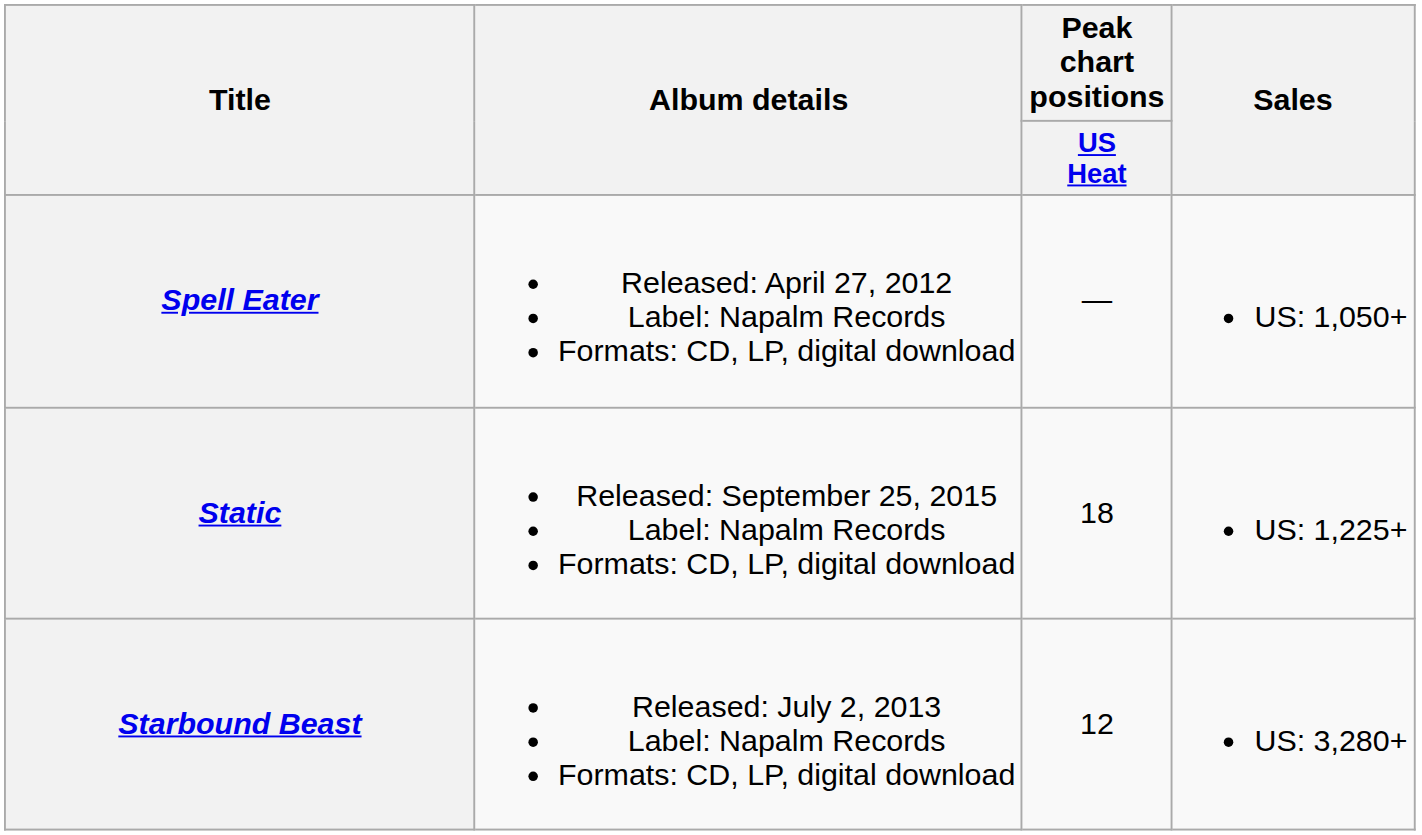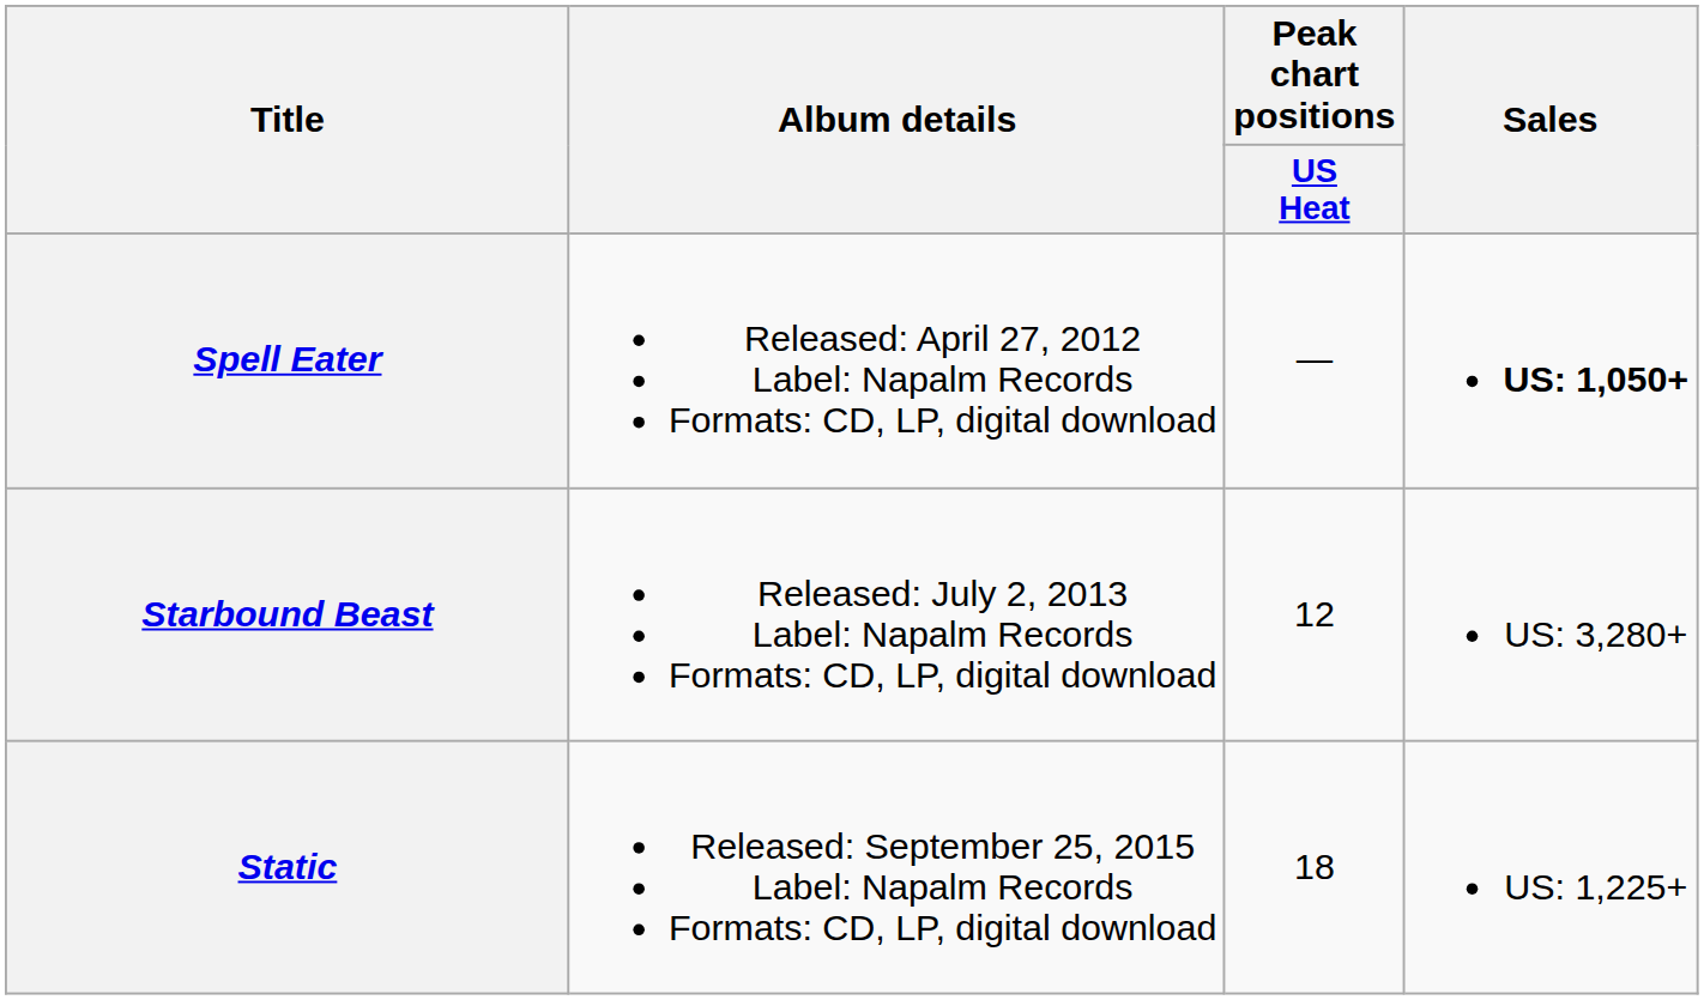Spell Eater | Sales: normal -> bold
rows swapped: Starbound Beast <-> Static
